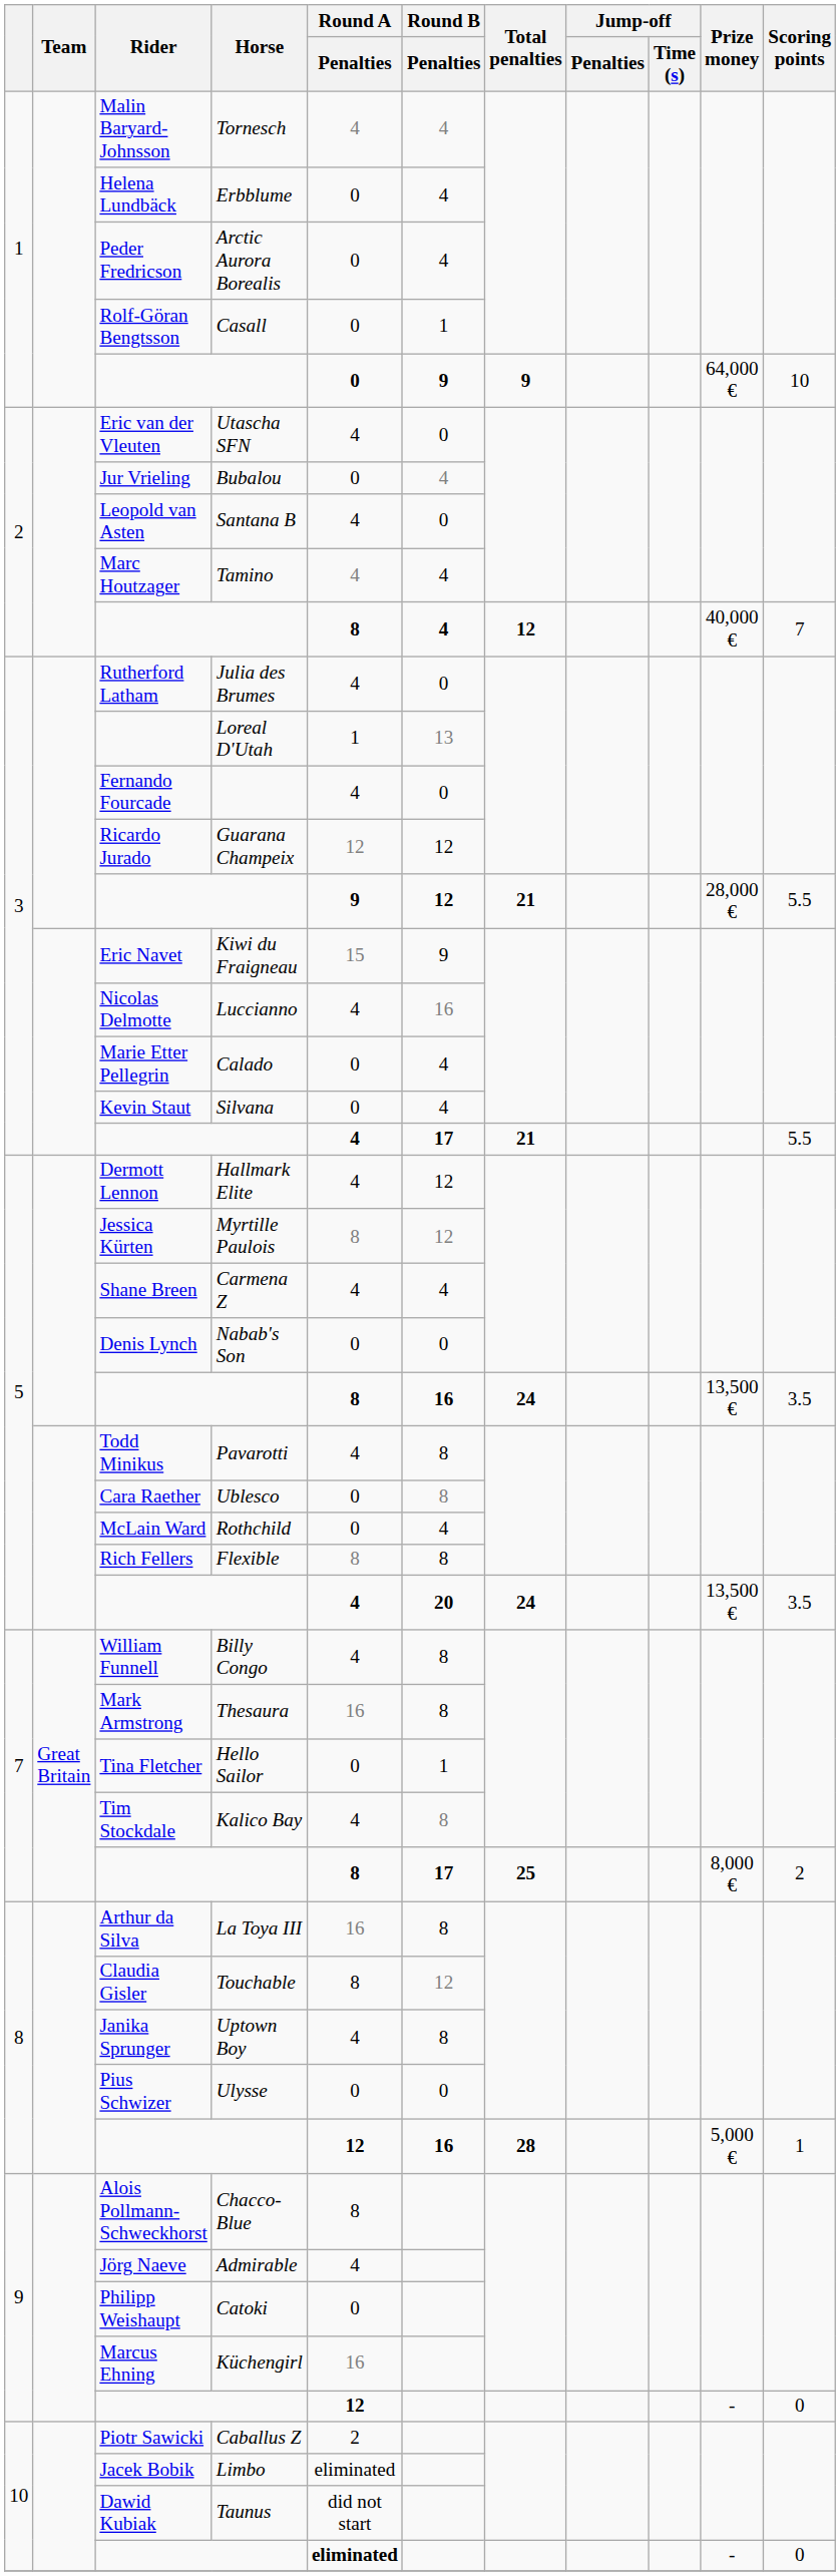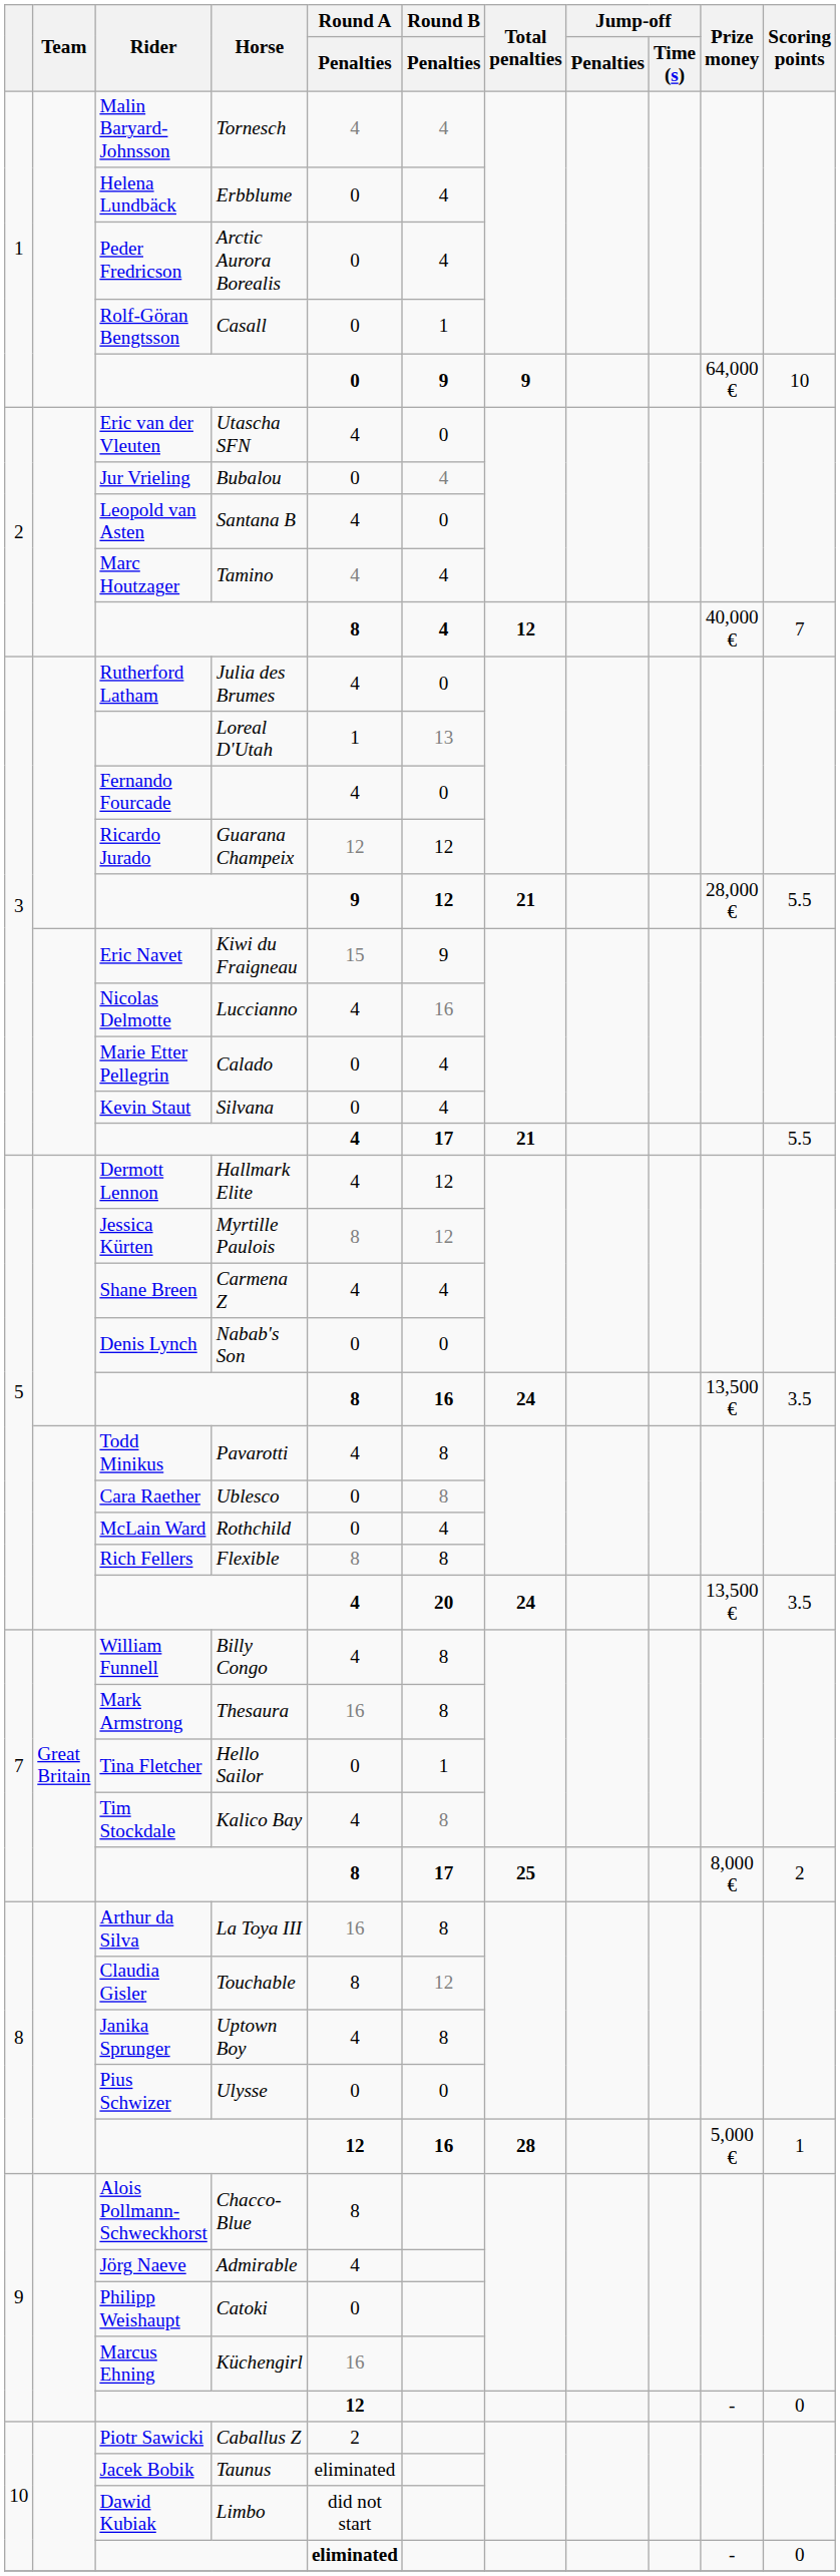Jacek Bobik | Horse: Limbo -> Taunus
Dawid Kubiak | Horse: Taunus -> Limbo
